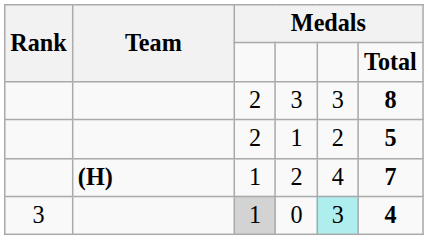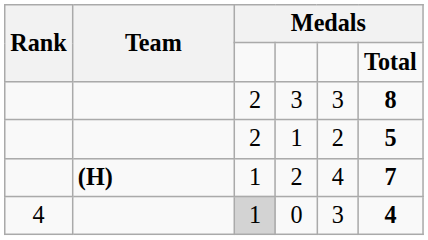0 | Rank: 3 -> 4
0 | column 5: paleturquoise background -> no background
